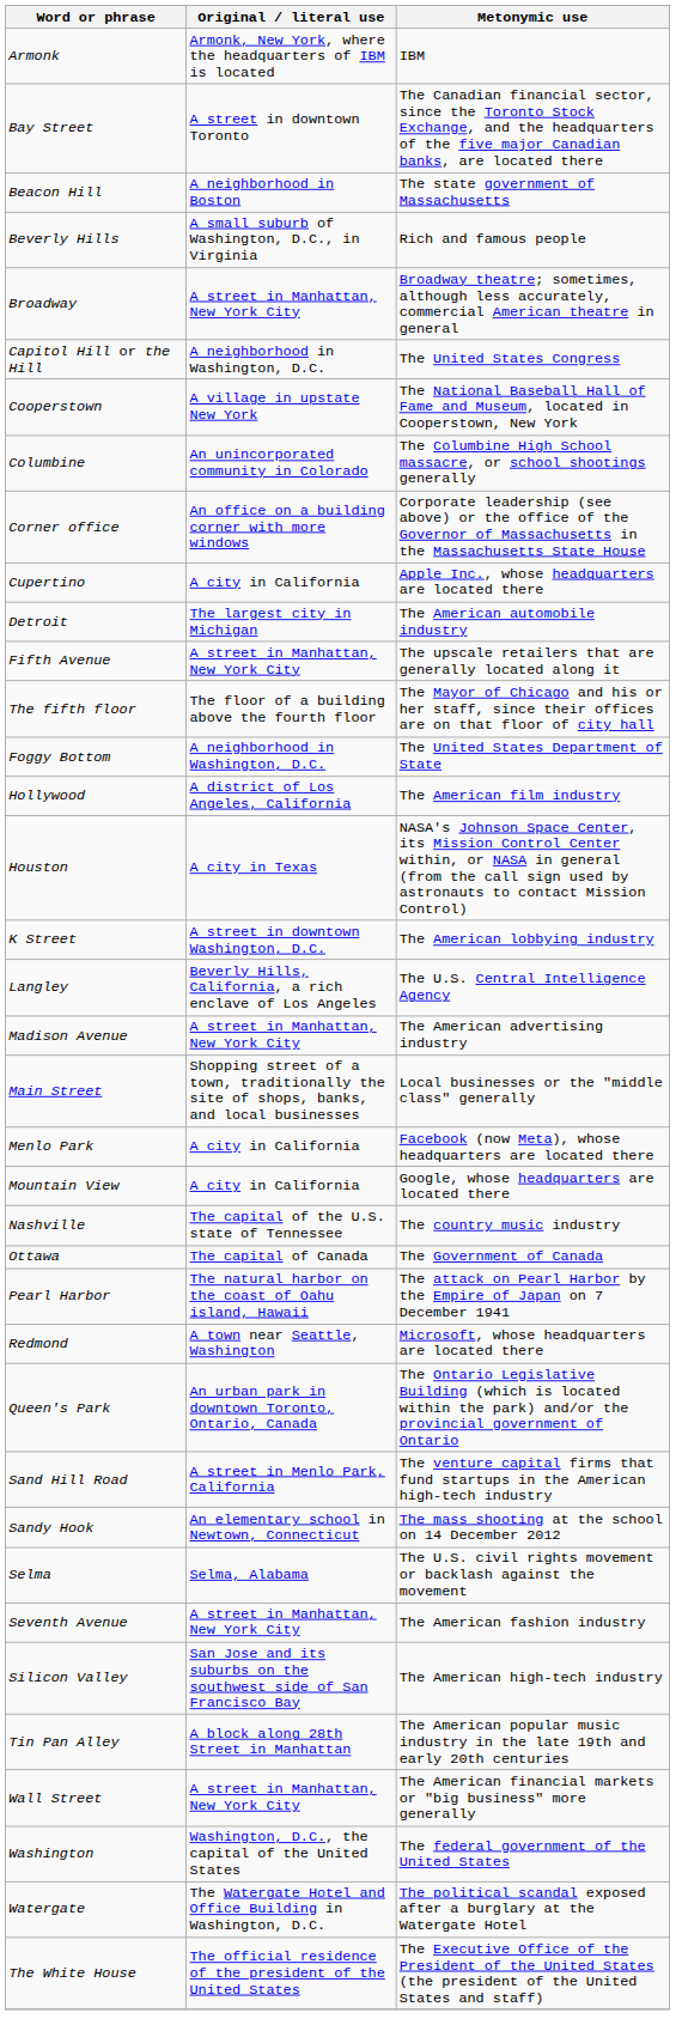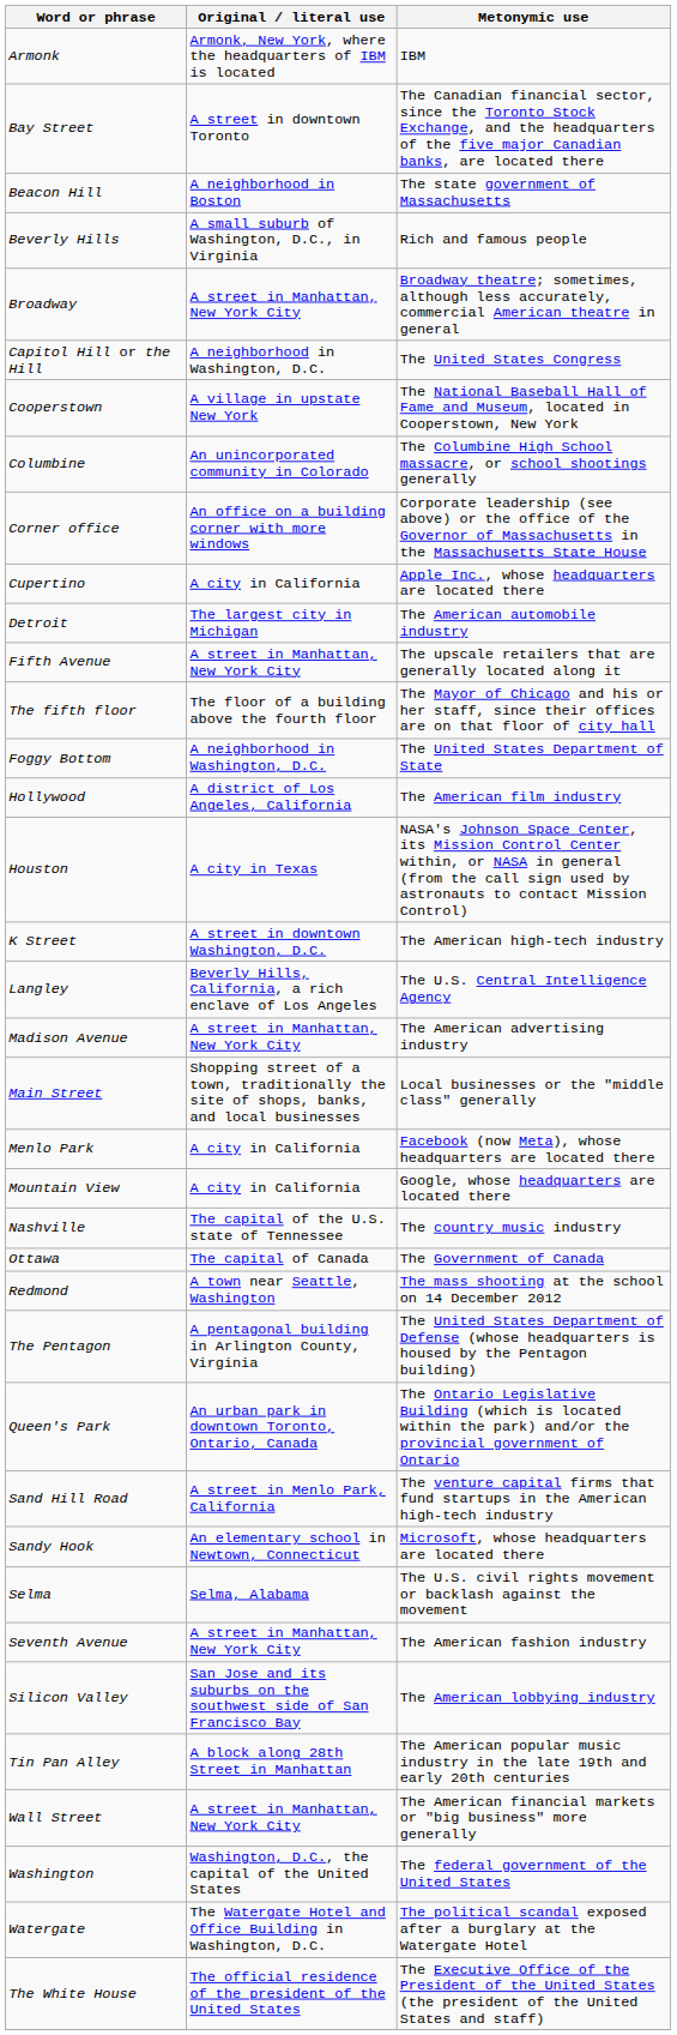K Street | Metonymic use: The American lobbying industry -> The American high-tech industry
- row: Pearl Harbor | The natural harbor on the coast of Oahu island, Hawaii | The attack on Pearl Harbor by the Empire of Japan on 7 December 1941
Redmond | Metonymic use: Microsoft, whose headquarters are located there -> The mass shooting at the school on 14 December 2012
+ row: The Pentagon | A pentagonal building in Arlington County, Virginia | The United States Department of Defense (whose headquarters is housed by the Pentagon building)
Sandy Hook | Metonymic use: The mass shooting at the school on 14 December 2012 -> Microsoft, whose headquarters are located there
Silicon Valley | Metonymic use: The American high-tech industry -> The American lobbying industry
